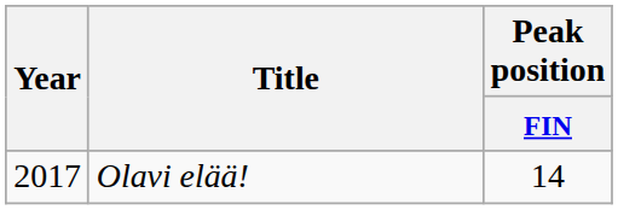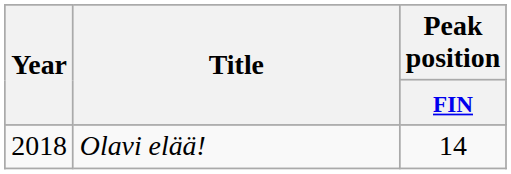Olavi elää! | Year: 2017 -> 2018
